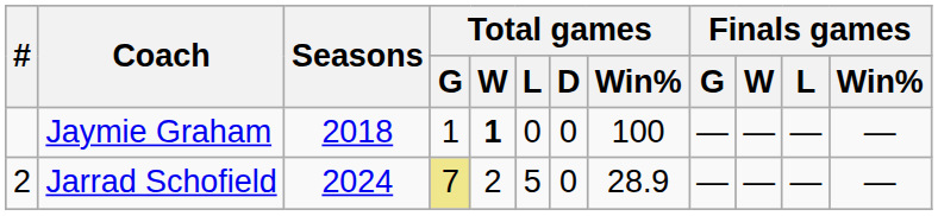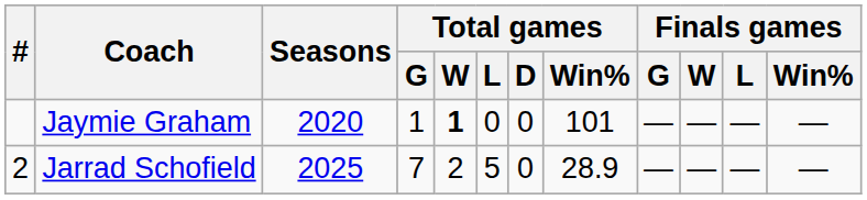Jaymie Graham | Seasons: 2018 -> 2020
Jaymie Graham | Total games / Win%: 100 -> 101
Jarrad Schofield | Seasons: 2024 -> 2025
Jarrad Schofield | Total games / G: khaki background -> no background
